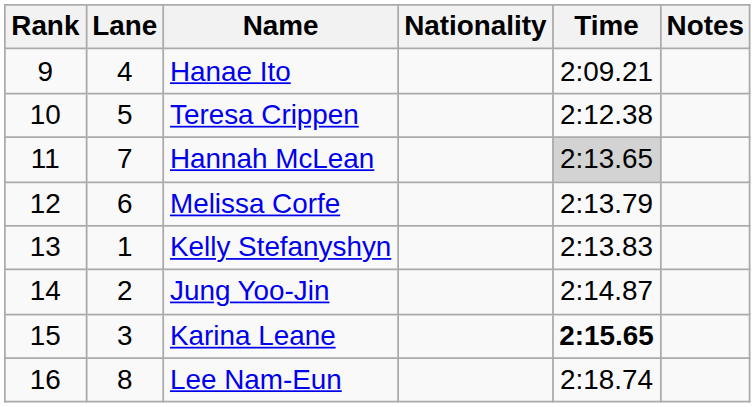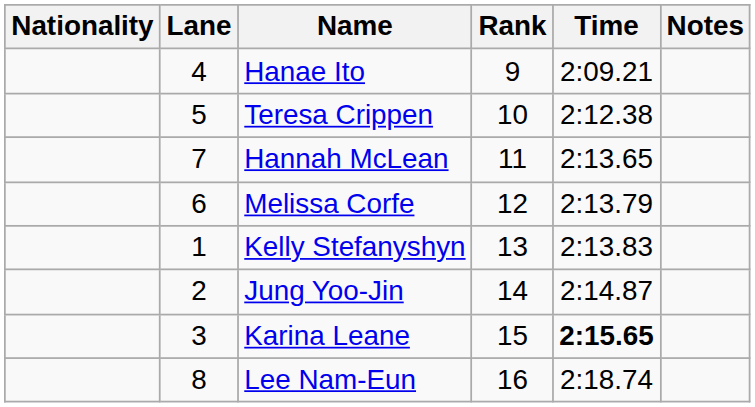columns swapped: Rank <-> Nationality
Hannah McLean | Time: lightgrey background -> no background
